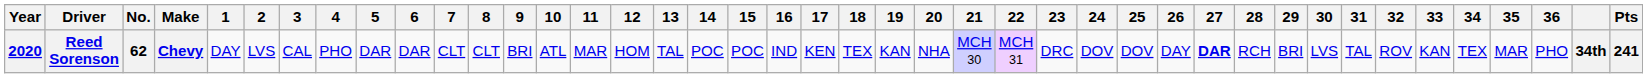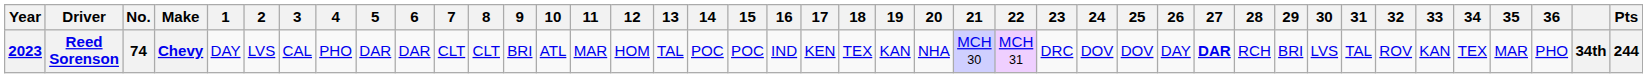Reed Sorenson | Year: 2020 -> 2023
Reed Sorenson | No.: 62 -> 74
Reed Sorenson | Pts: 241 -> 244
